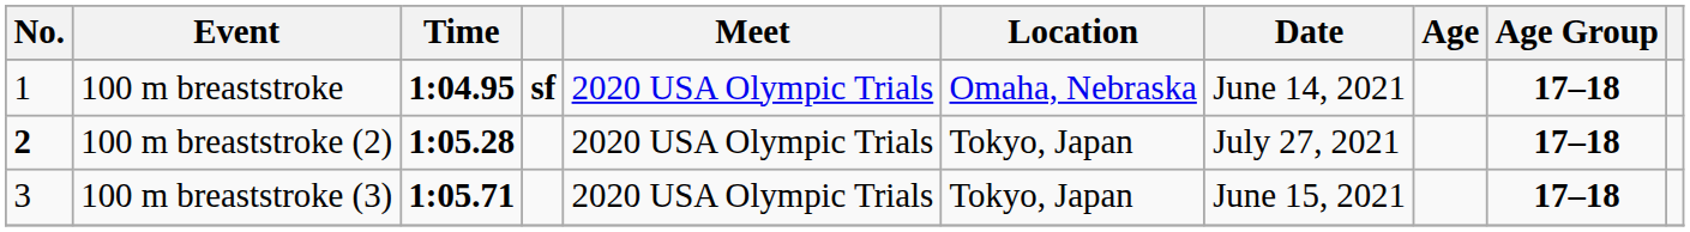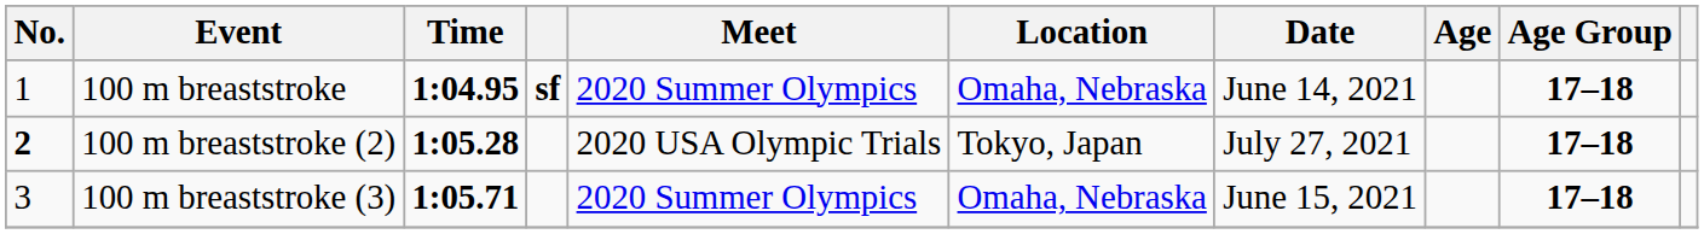100 m breaststroke | Meet: 2020 USA Olympic Trials -> 2020 Summer Olympics
100 m breaststroke (3) | Meet: 2020 USA Olympic Trials -> 2020 Summer Olympics
100 m breaststroke (3) | Location: Tokyo, Japan -> Omaha, Nebraska
